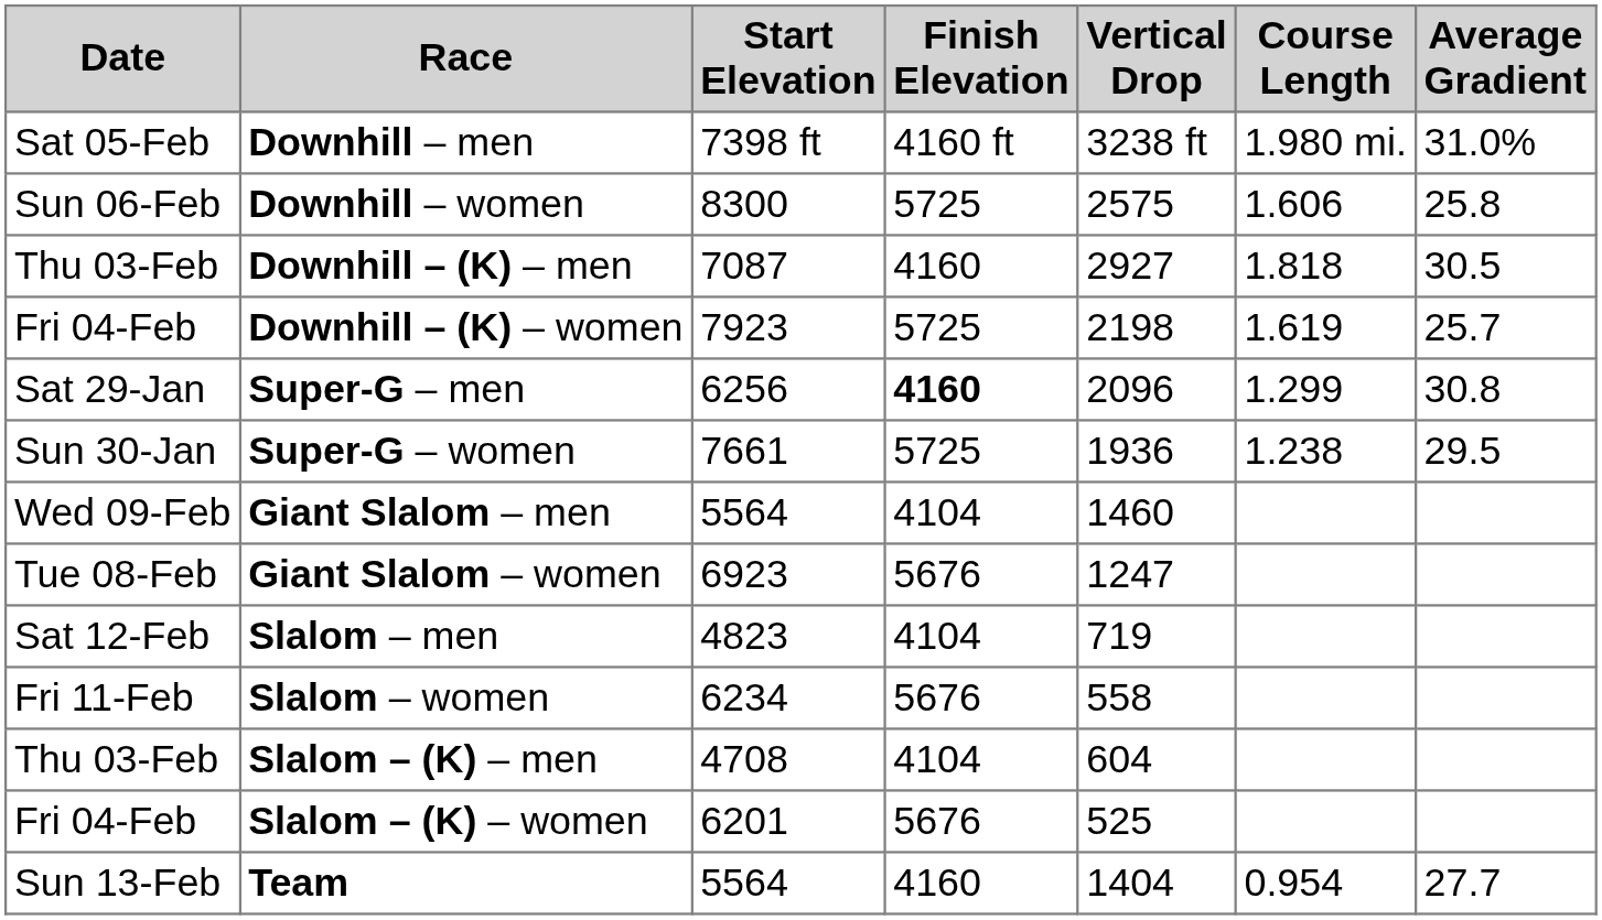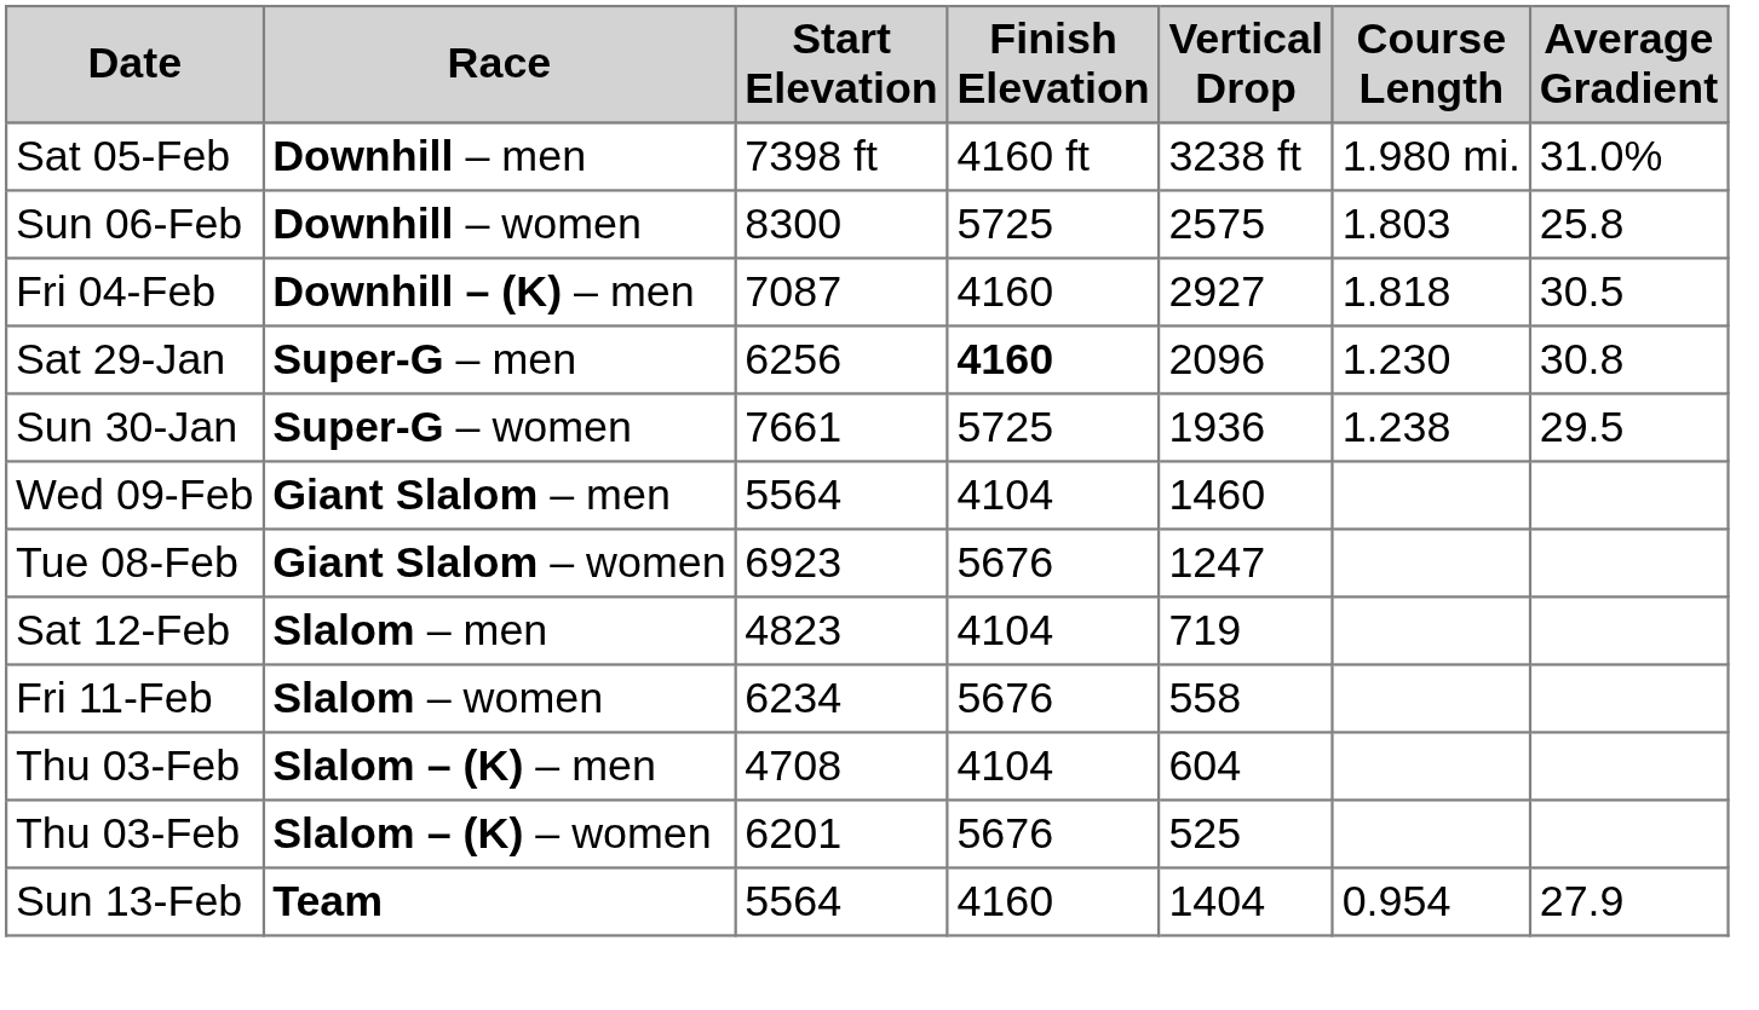Downhill – women | Course Length: 1.606 -> 1.803
Downhill – (K) – men | Date: Thu 03-Feb -> Fri 04-Feb
- row: Fri 04-Feb | Downhill – (K) – women | 7923 | 5725 | 2198 | 1.619 | 25.7
Super-G – men | Course Length: 1.299 -> 1.230
Slalom – (K) – women | Date: Fri 04-Feb -> Thu 03-Feb
Team | Average Gradient: 27.7 -> 27.9
